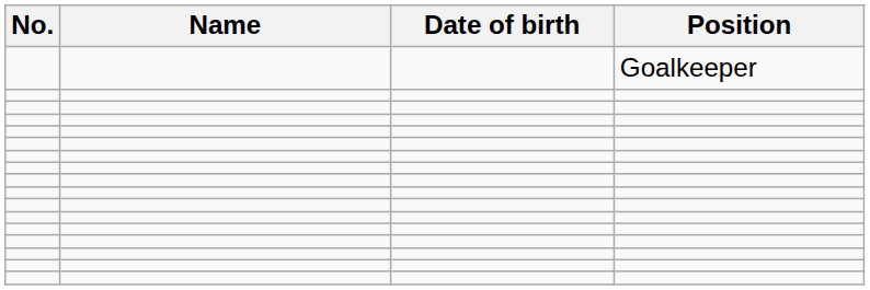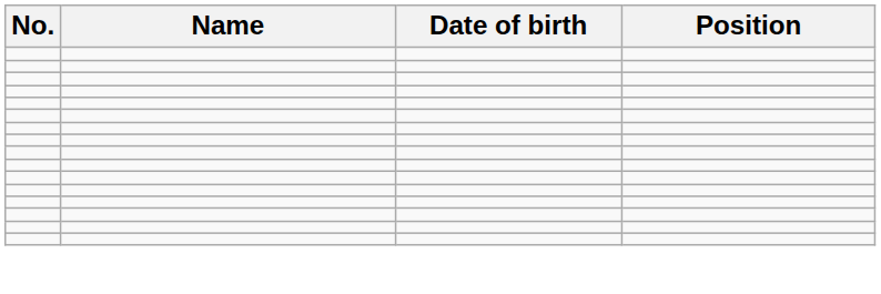- row: Goalkeeper
